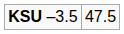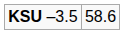KSU –3.5 | column 2: 47.5 -> 58.6
